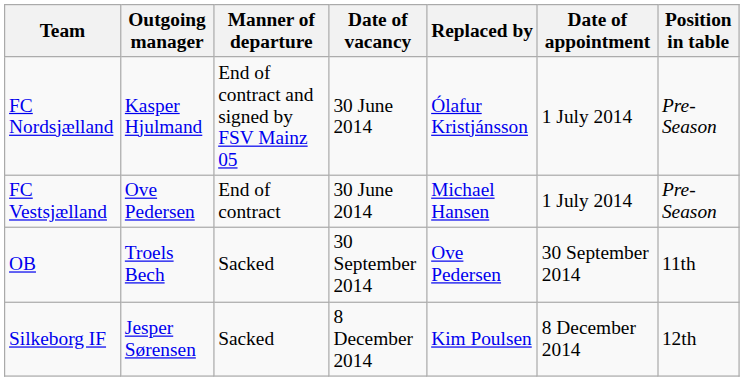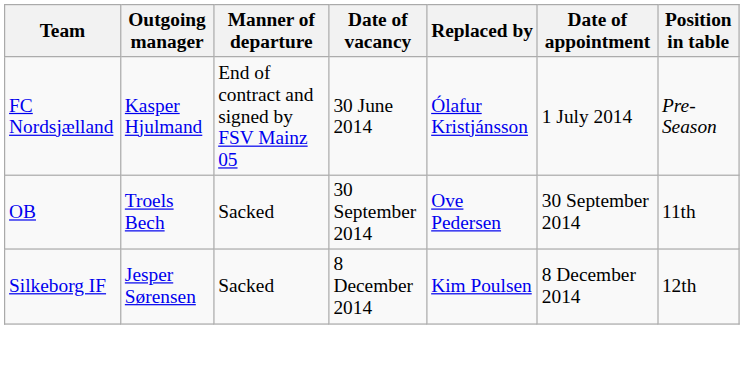- row: FC Vestsjælland | Ove Pedersen | End of contract | 30 June 2014 | Michael Hansen | 1 July 2014 | Pre-Season
